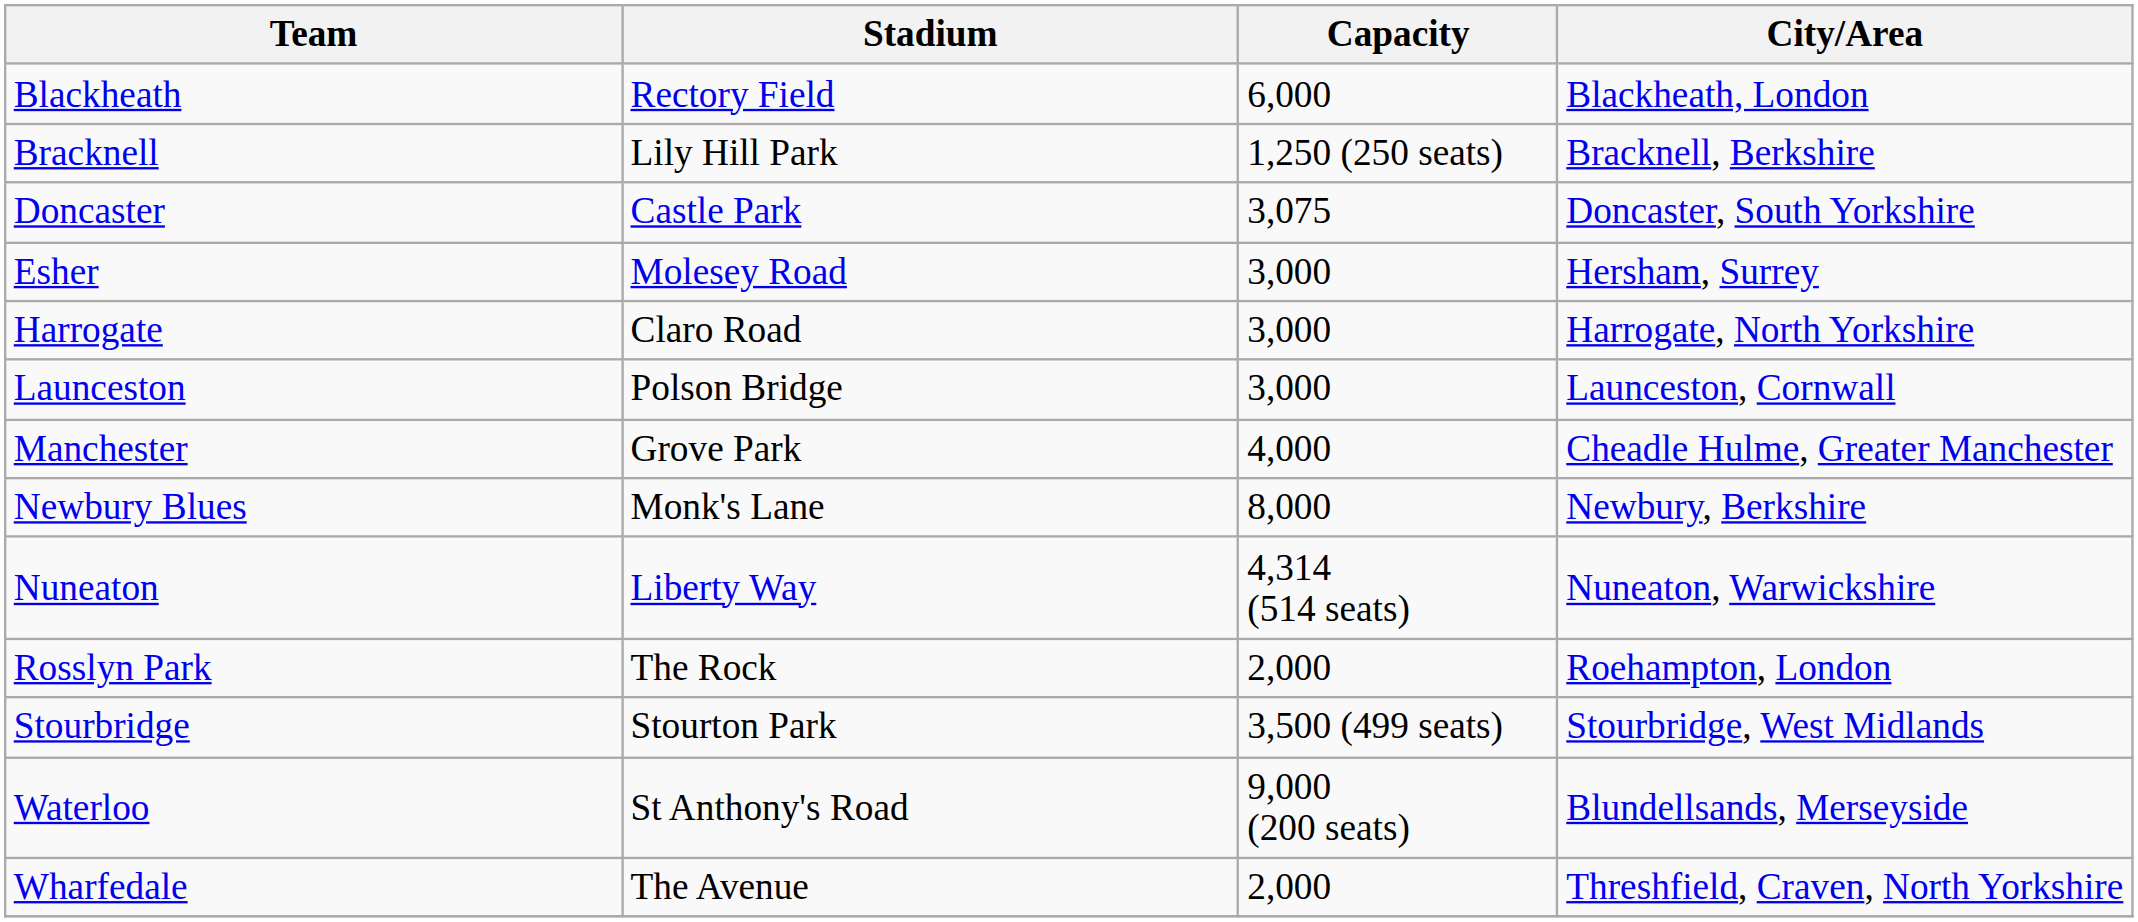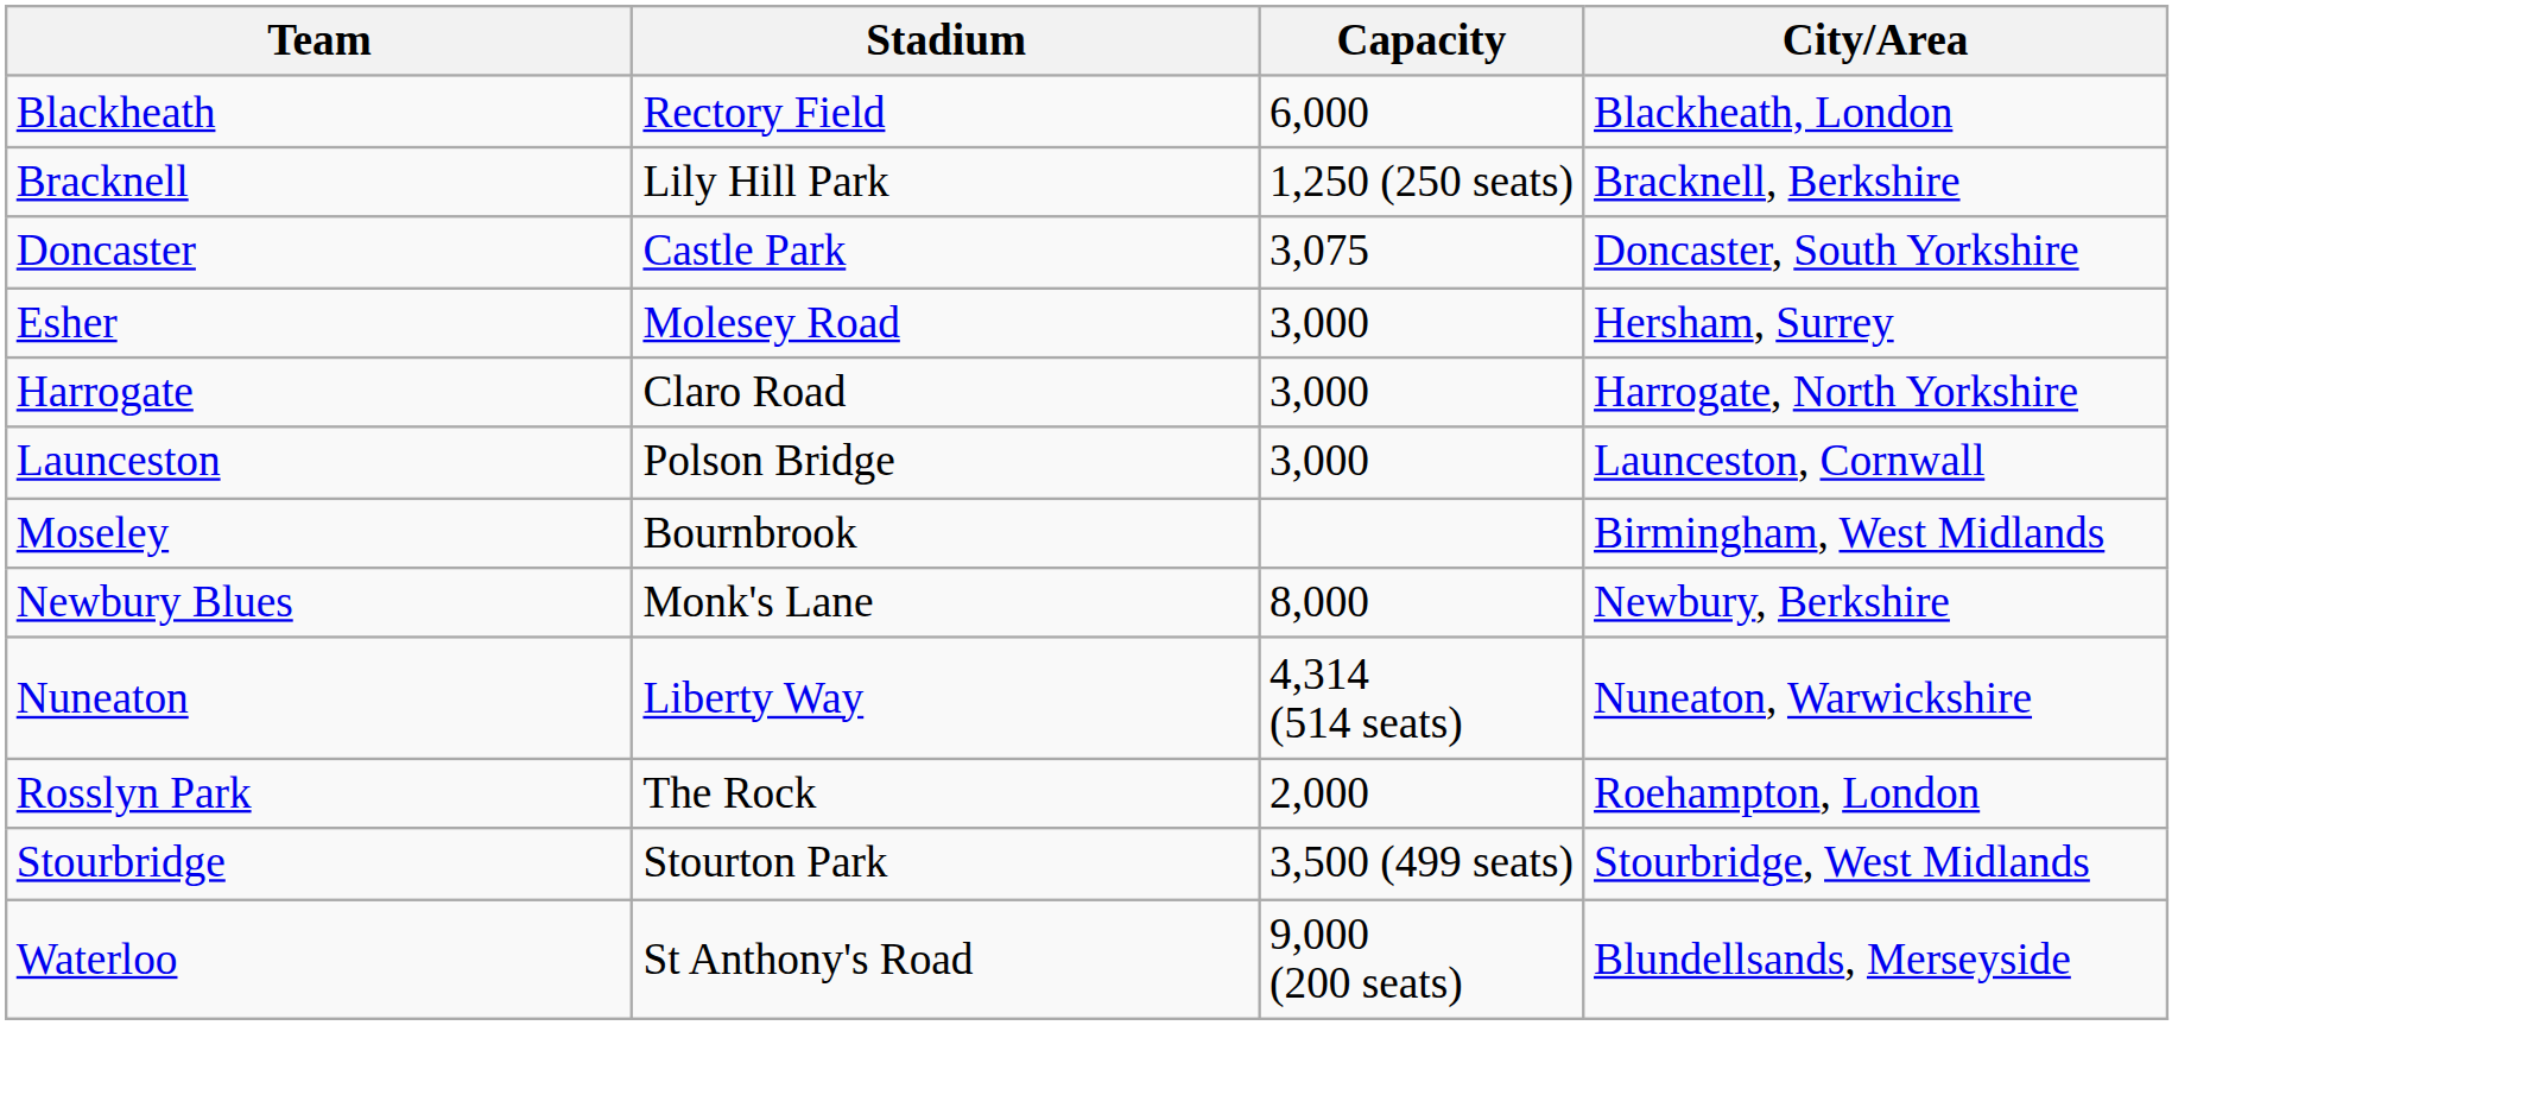- row: Manchester | Grove Park | 4,000 | Cheadle Hulme, Greater Manchester
+ row: Moseley | Bournbrook | Birmingham, West Midlands
- row: Wharfedale | The Avenue | 2,000 | Threshfield, Craven, North Yorkshire
